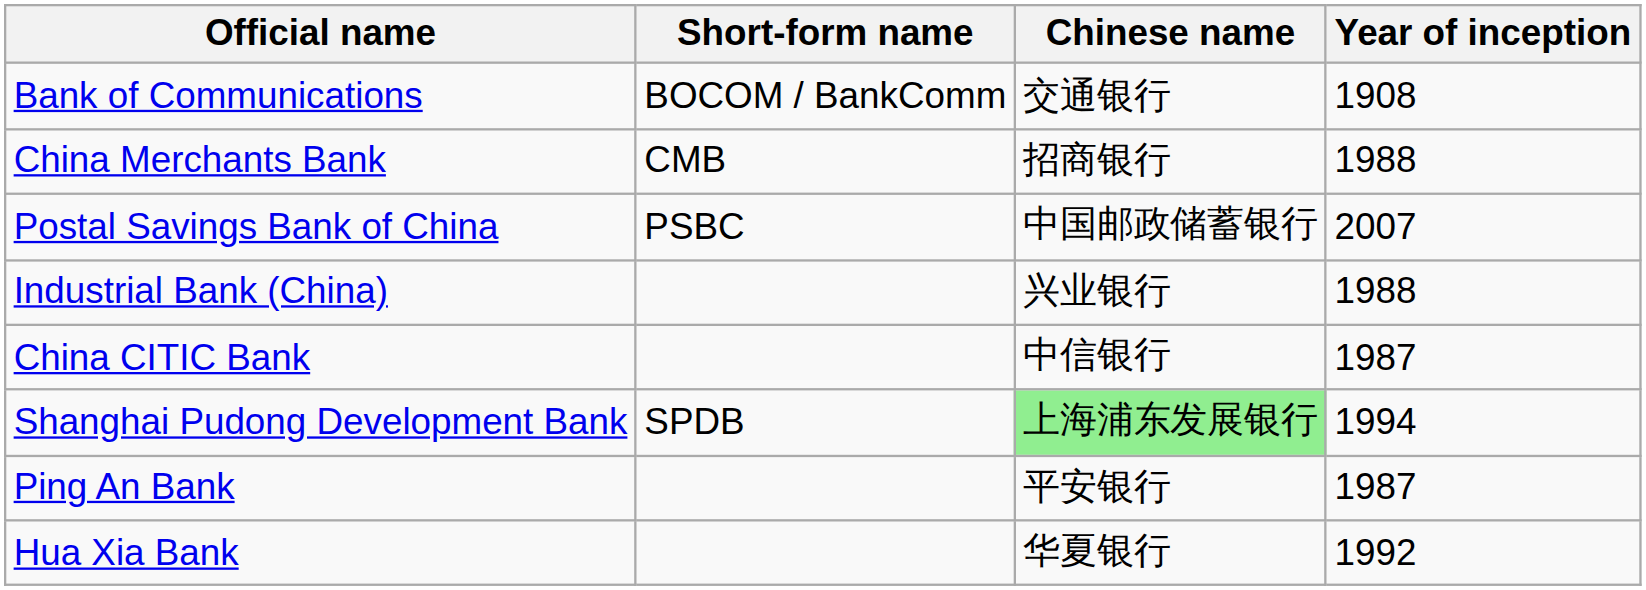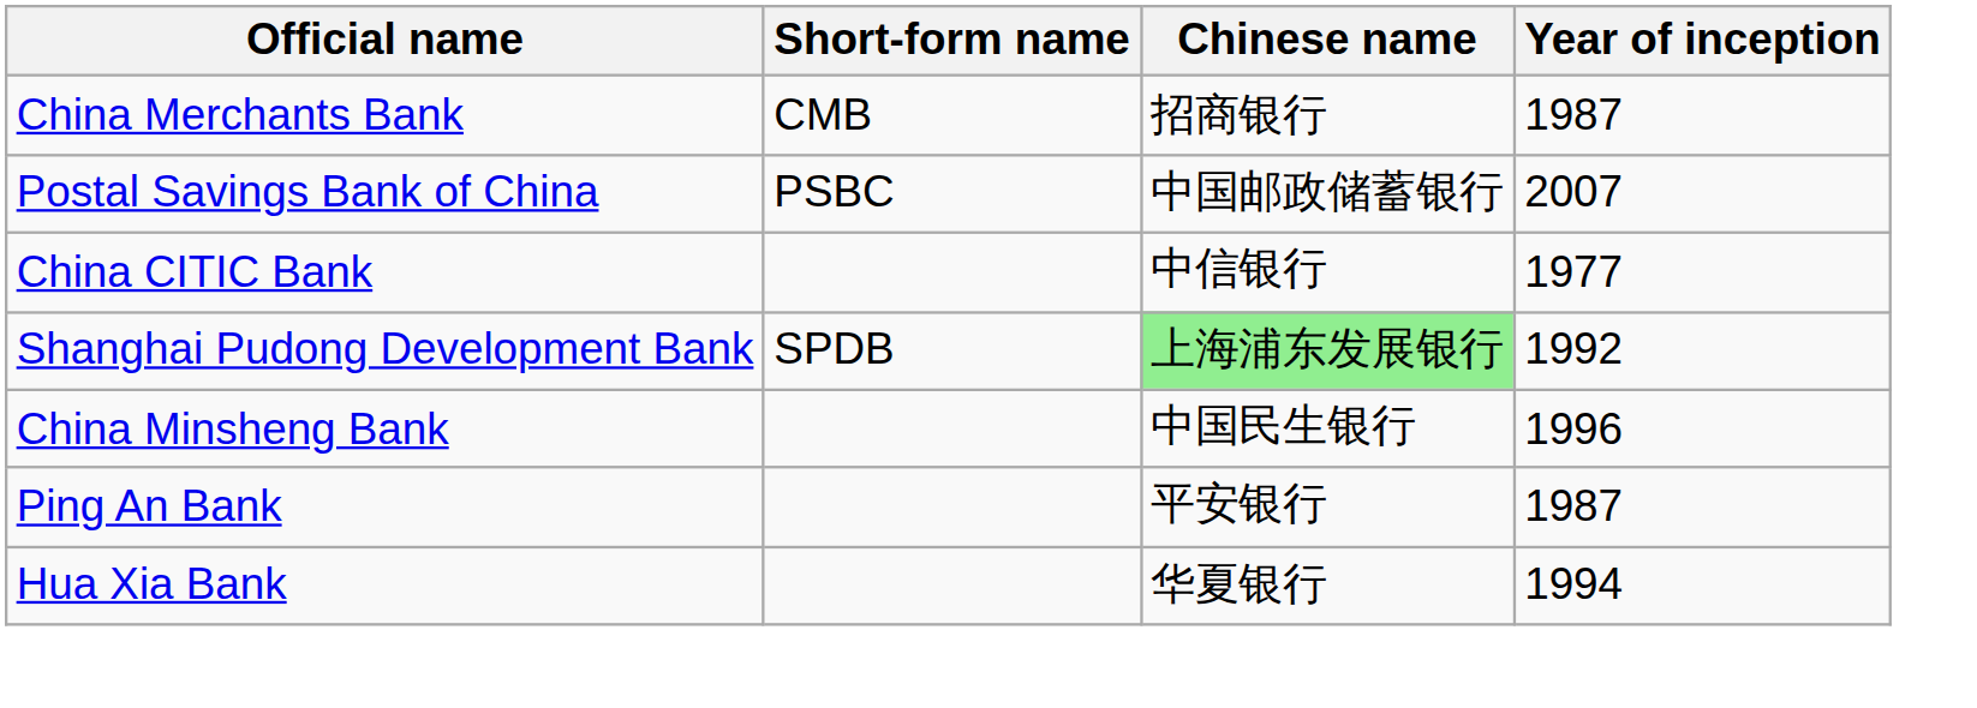- row: Bank of Communications | BOCOM / BankComm | 交通银行 | 1908
China Merchants Bank | Year of inception: 1988 -> 1987
- row: Industrial Bank (China) | 兴业银行 | 1988
China CITIC Bank | Year of inception: 1987 -> 1977
Shanghai Pudong Development Bank | Year of inception: 1994 -> 1992
+ row: China Minsheng Bank | 中国民生银行 | 1996
Hua Xia Bank | Year of inception: 1992 -> 1994
